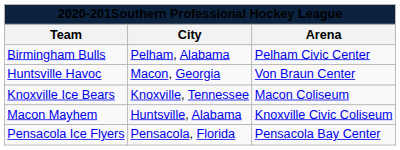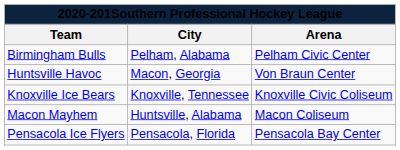Knoxville Ice Bears | Arena: Macon Coliseum -> Knoxville Civic Coliseum
Macon Mayhem | Arena: Knoxville Civic Coliseum -> Macon Coliseum
